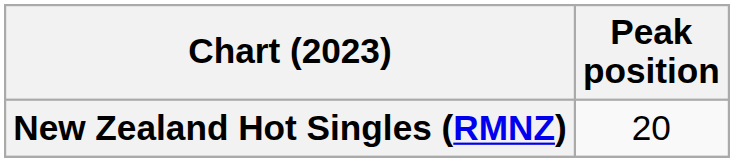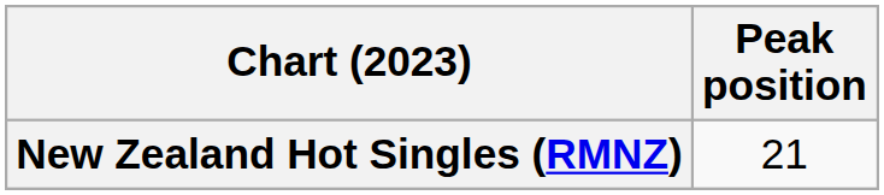New Zealand Hot Singles (RMNZ) | Peak position: 20 -> 21
